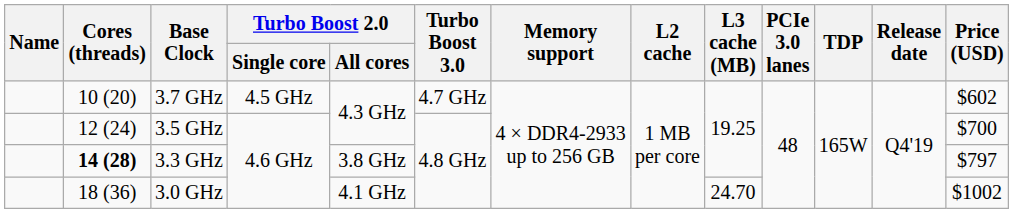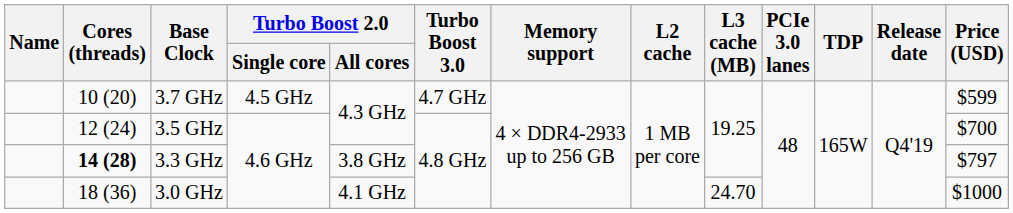3.7 GHz | Price (USD): $602 -> $599
3.0 GHz | Price (USD): $1002 -> $1000
